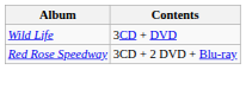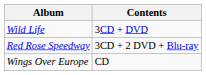+ row: Wings Over Europe | CD
